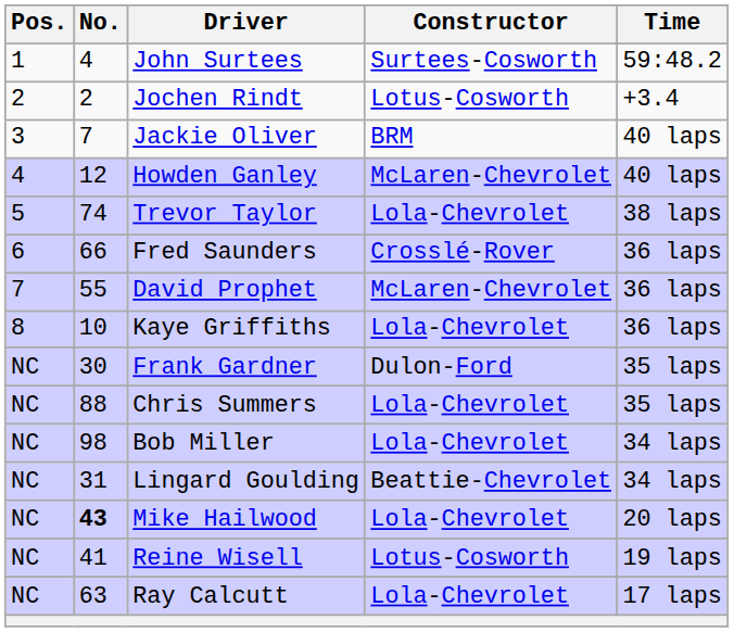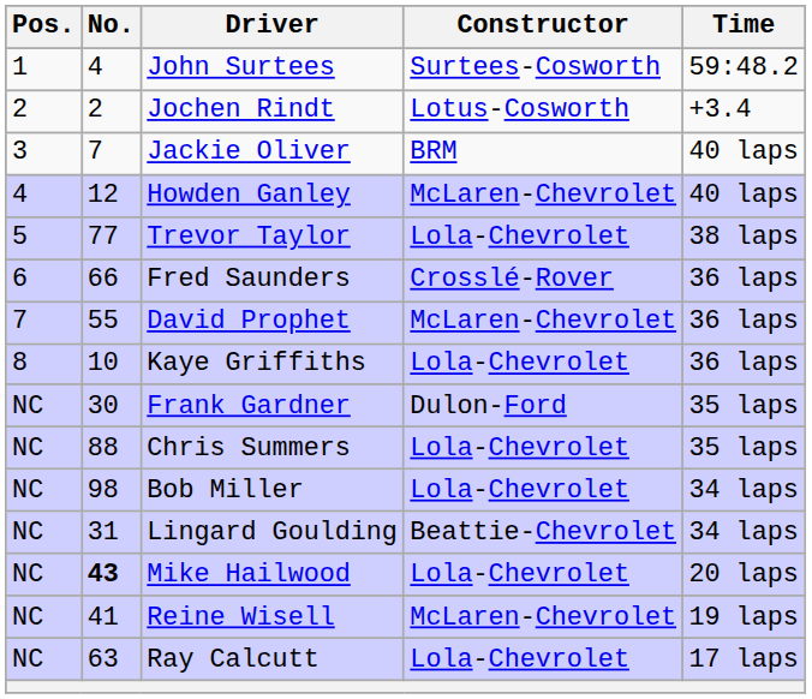Trevor Taylor | No.: 74 -> 77
Reine Wisell | Constructor: Lotus-Cosworth -> McLaren-Chevrolet
